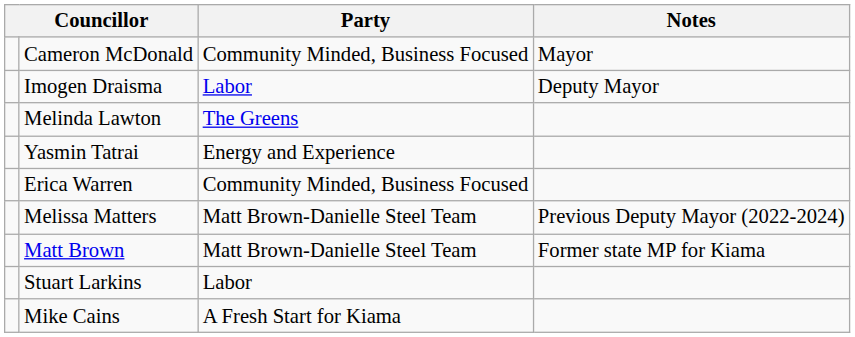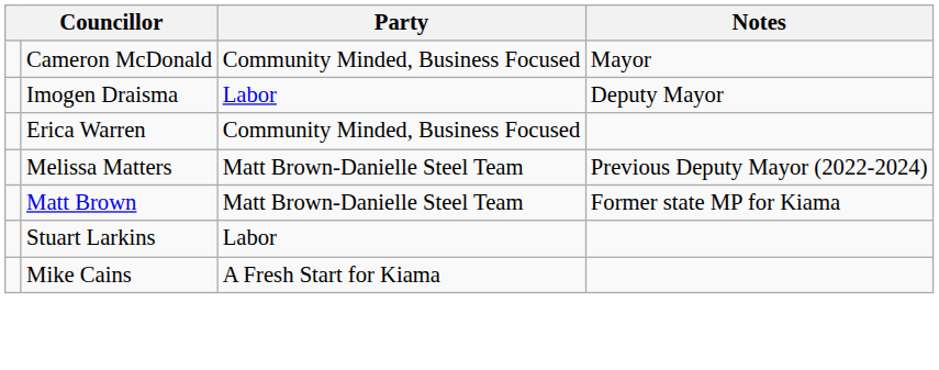- row: Melinda Lawton | The Greens
- row: Yasmin Tatrai | Energy and Experience
